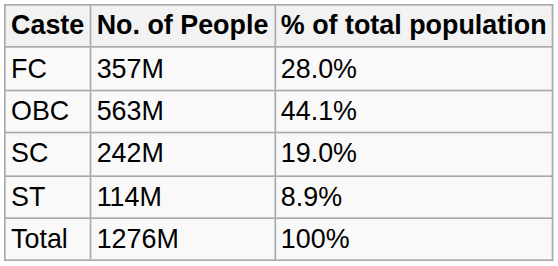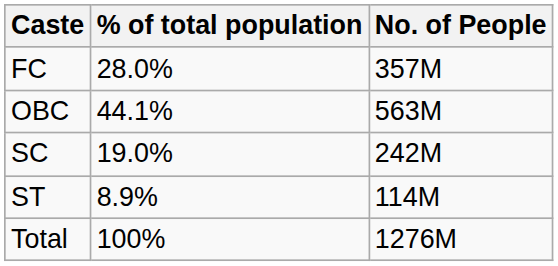columns swapped: % of total population <-> No. of People
